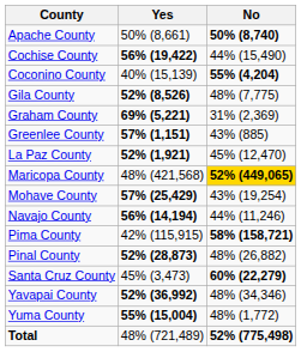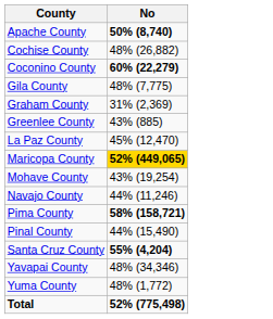- column: Yes | 50% (8,661) | 56% (19,422) | 40% (15,139) | 52% (8,526) | 69% (5,221) | 57% (1,151) | 52% (1,921) | 48% (421,568) | 57% (25,429) | 56% (14,194) | 42% (115,915) | 52% (28,873) | 45% (3,473) | 52% (36,992) | 55% (15,004) | 48% (721,489)
Cochise County | No: 44% (15,490) -> 48% (26,882)
Coconino County | No: 55% (4,204) -> 60% (22,279)
Pinal County | No: 48% (26,882) -> 44% (15,490)
Santa Cruz County | No: 60% (22,279) -> 55% (4,204)
